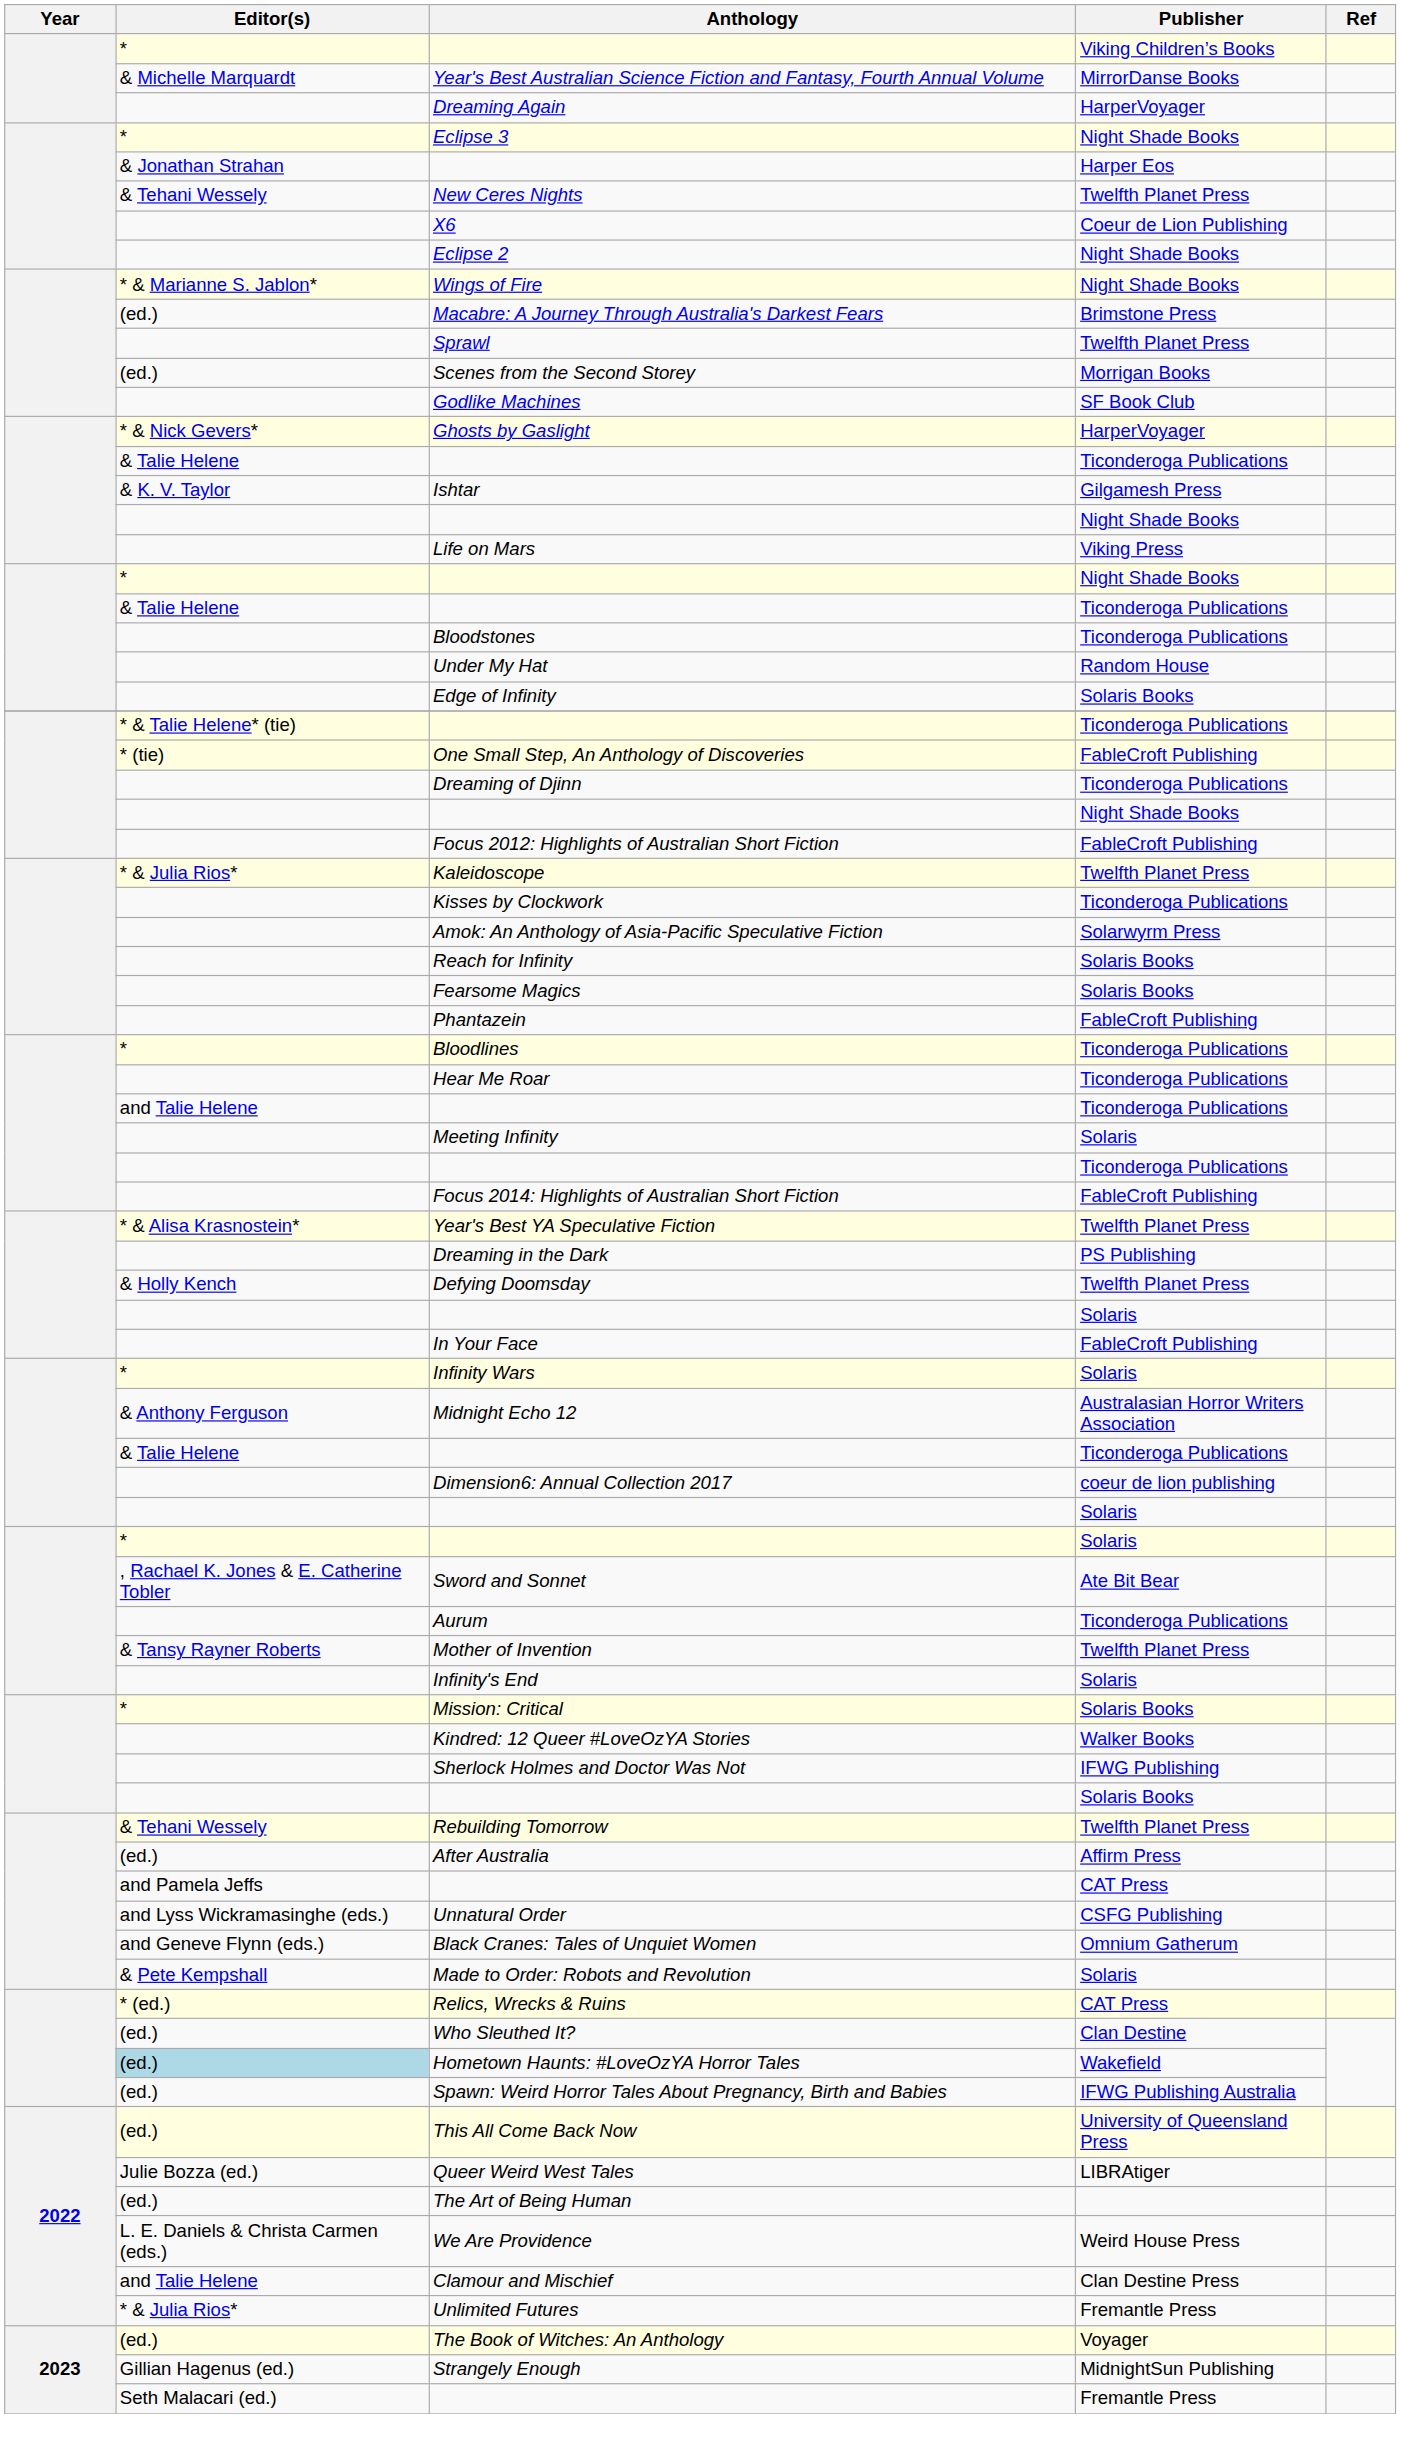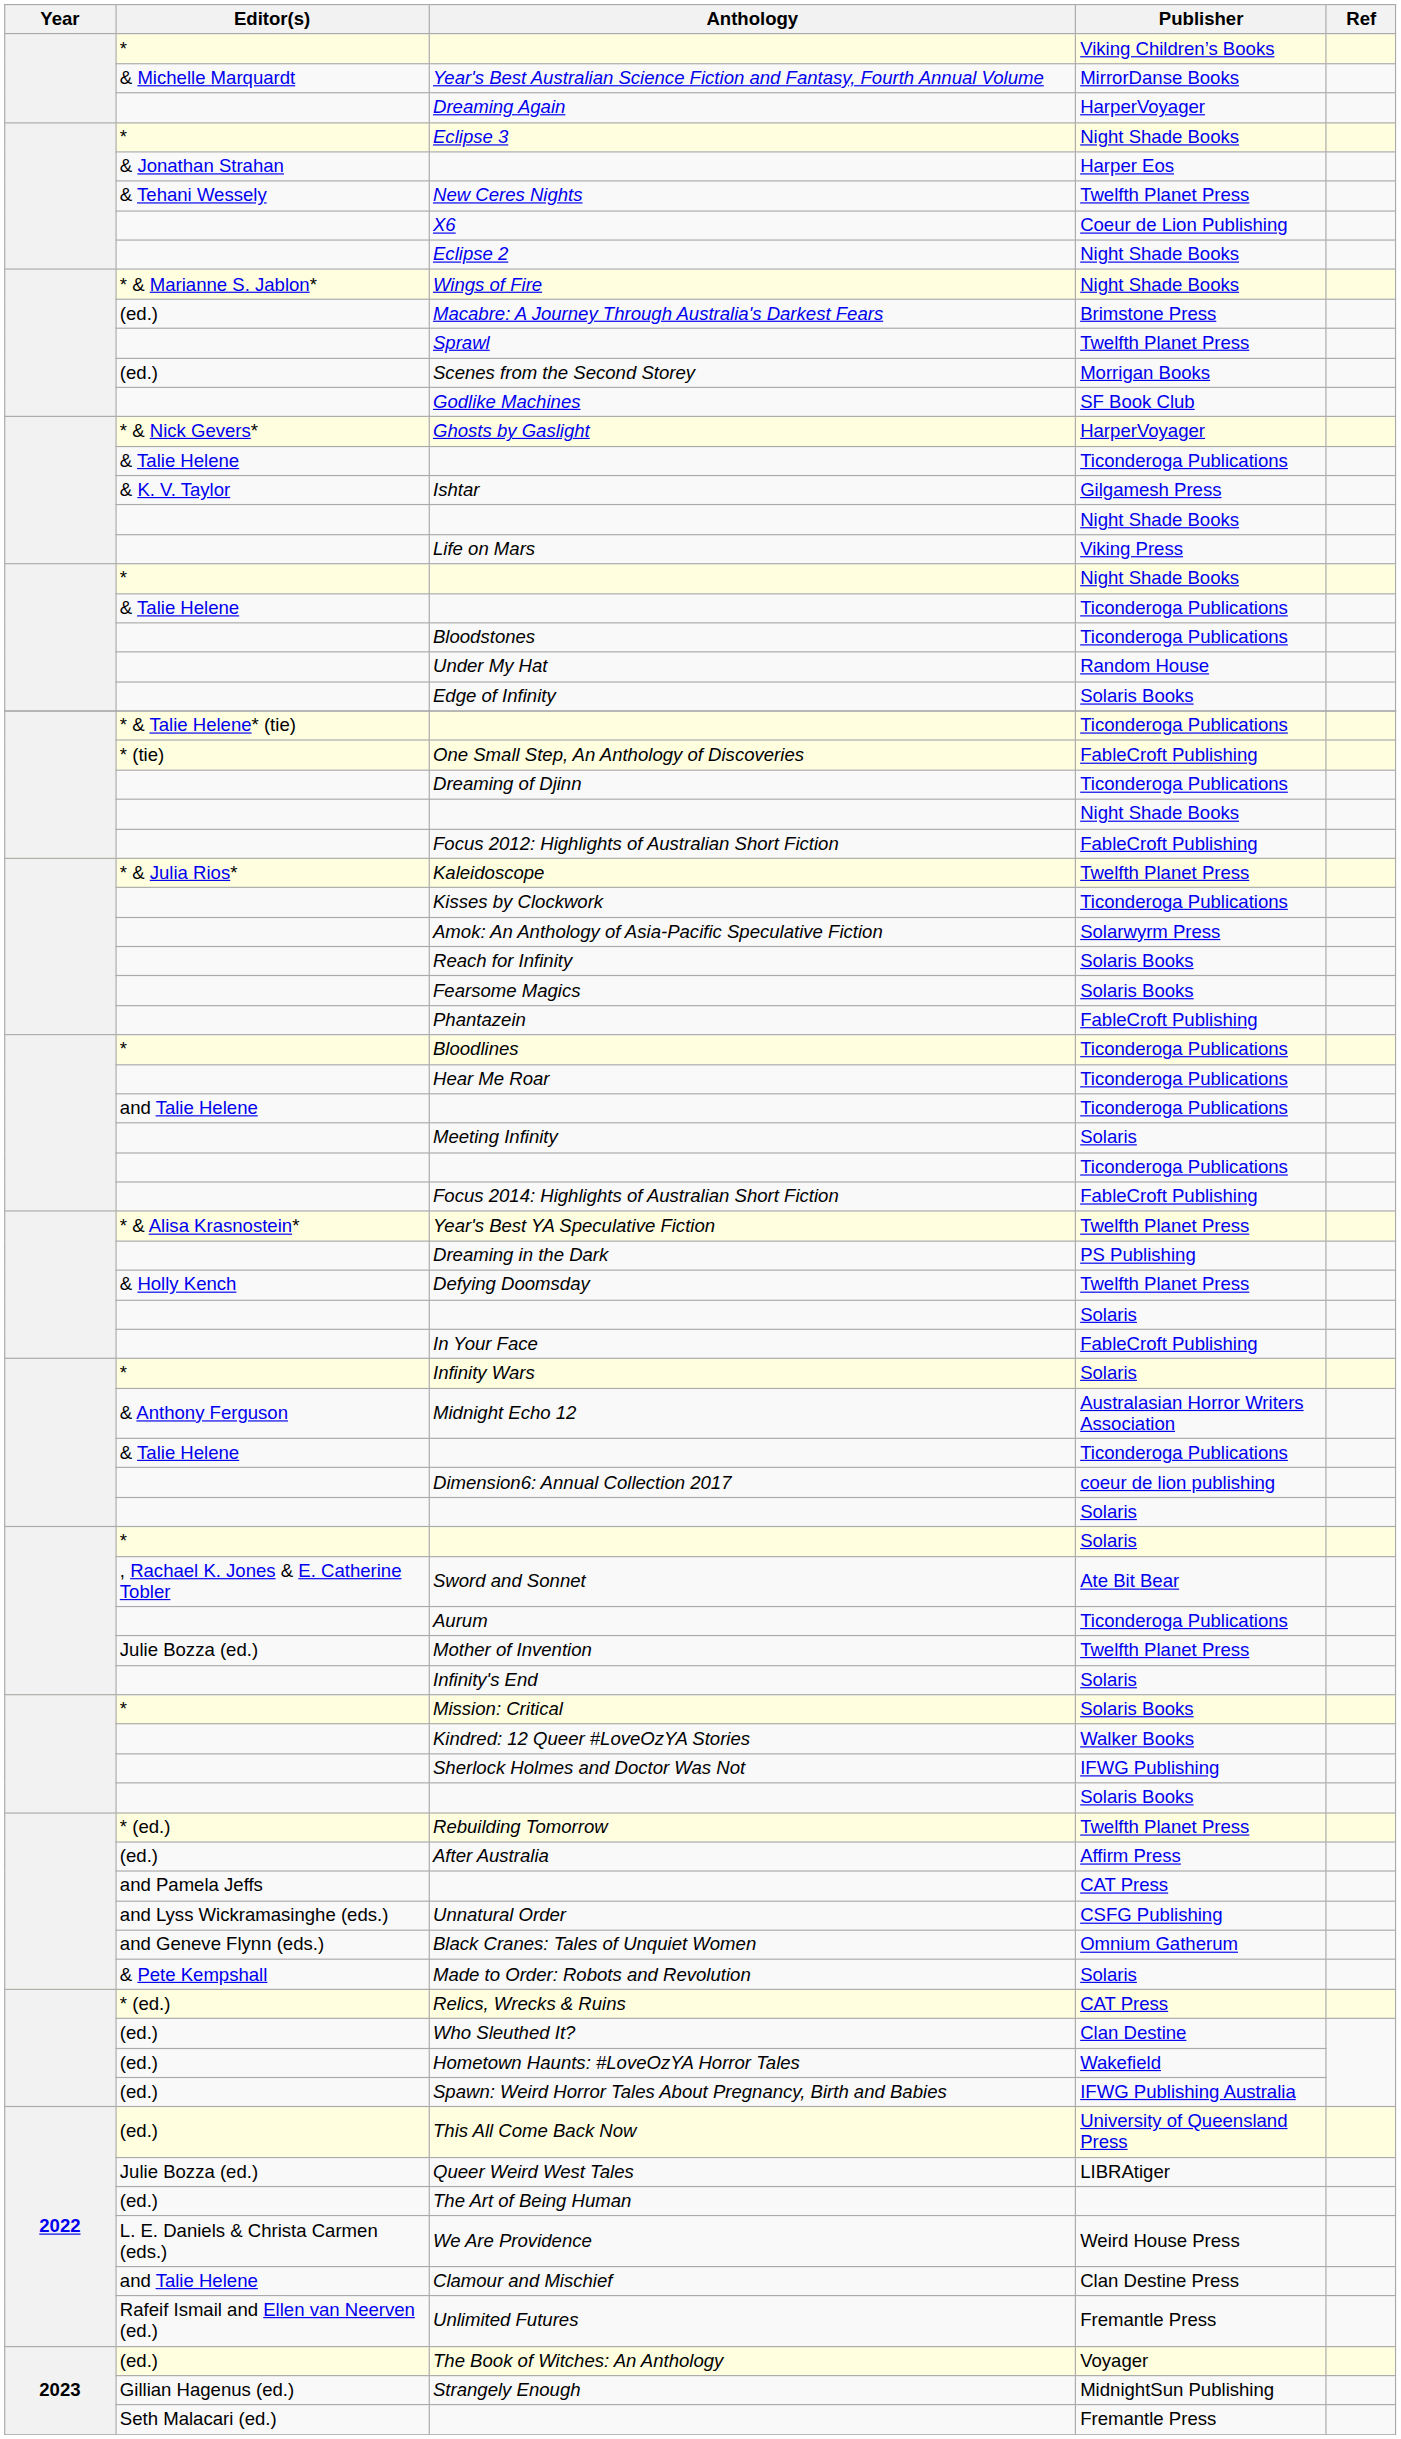Mother of Invention | Editor(s): & Tansy Rayner Roberts -> Julie Bozza (ed.)
Rebuilding Tomorrow | Editor(s): & Tehani Wessely -> * (ed.)
Hometown Haunts: #LoveOzYA Horror Tales | Editor(s): lightblue background -> no background
Unlimited Futures | Editor(s): * & Julia Rios* -> Rafeif Ismail and Ellen van Neerven (ed.)
